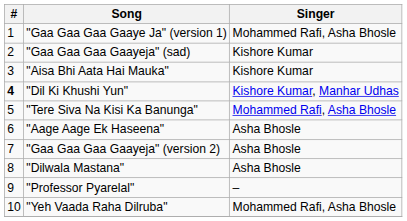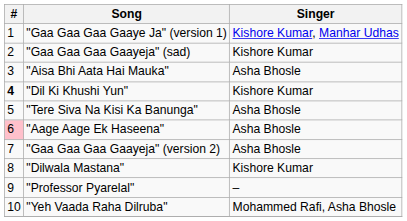"Gaa Gaa Gaa Gaaye Ja" (version 1) | Singer: Mohammed Rafi, Asha Bhosle -> Kishore Kumar, Manhar Udhas
"Aisa Bhi Aata Hai Mauka" | Singer: Kishore Kumar -> Asha Bhosle
"Dil Ki Khushi Yun" | Singer: Kishore Kumar, Manhar Udhas -> Kishore Kumar
"Tere Siva Na Kisi Ka Banunga" | Singer: Mohammed Rafi, Asha Bhosle -> Asha Bhosle
"Aage Aage Ek Haseena" | #: no background -> pink background
"Dilwala Mastana" | Singer: Asha Bhosle -> Kishore Kumar
